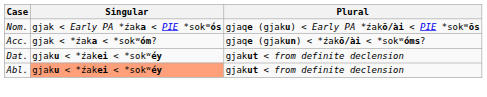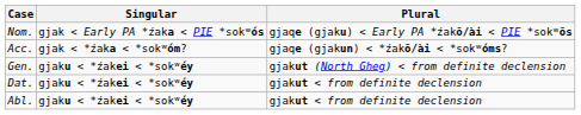+ row: Gen. | gjaku < *źakei < *sokʷéy | gjakut (North Gheg) < from definite declension
Abl. | Singular: lightsalmon background -> no background
